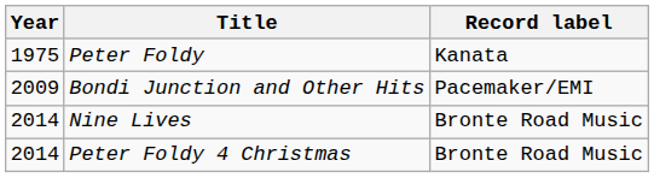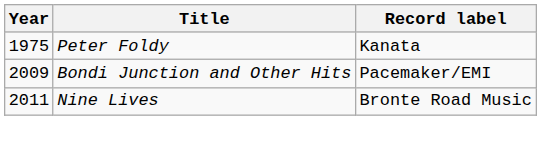Nine Lives | Year: 2014 -> 2011
- row: 2014 | Peter Foldy 4 Christmas | Bronte Road Music
